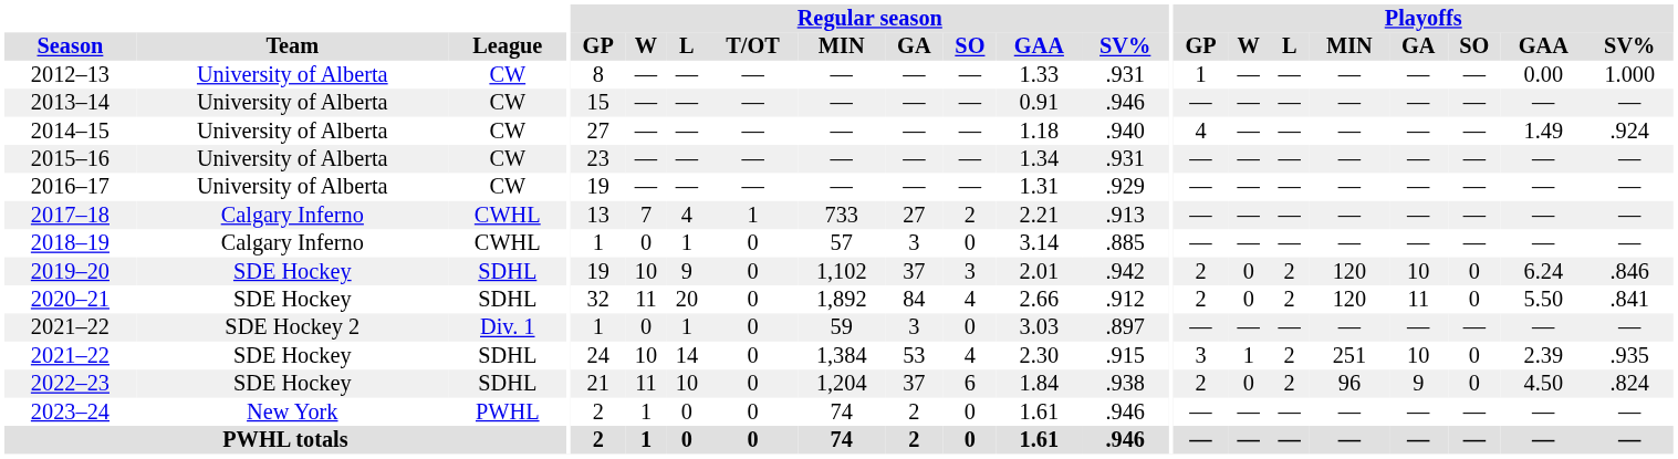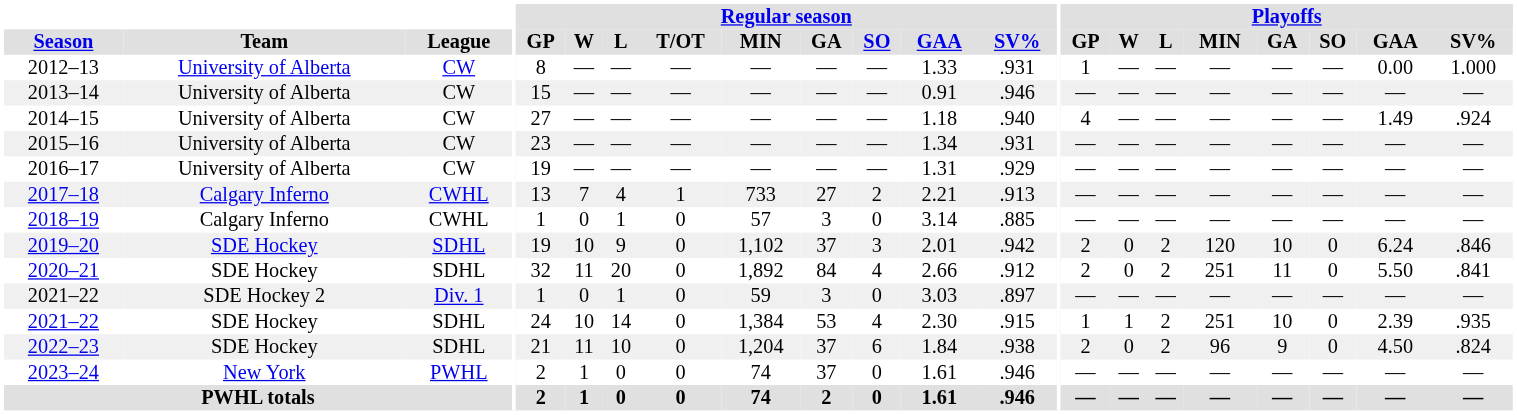2020–21 | Playoffs / MIN: 120 -> 251
2021–22 / SDE Hockey | Playoffs / GP: 3 -> 1
2023–24 | Regular season / GA: 2 -> 37
